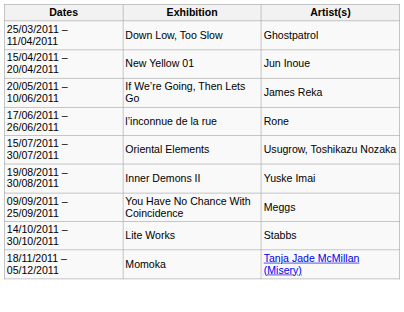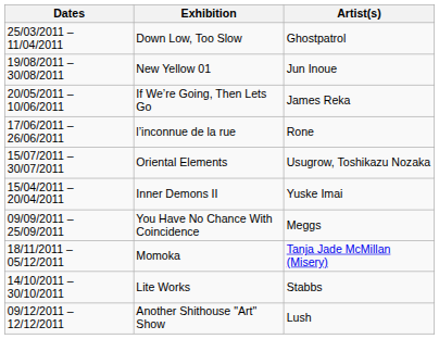New Yellow 01 | Dates: 15/04/2011 – 20/04/2011 -> 19/08/2011 – 30/08/2011
Inner Demons II | Dates: 19/08/2011 – 30/08/2011 -> 15/04/2011 – 20/04/2011
rows swapped: Lite Works <-> Momoka
+ row: 09/12/2011 – 12/12/2011 | Another Shithouse "Art" Show | Lush
